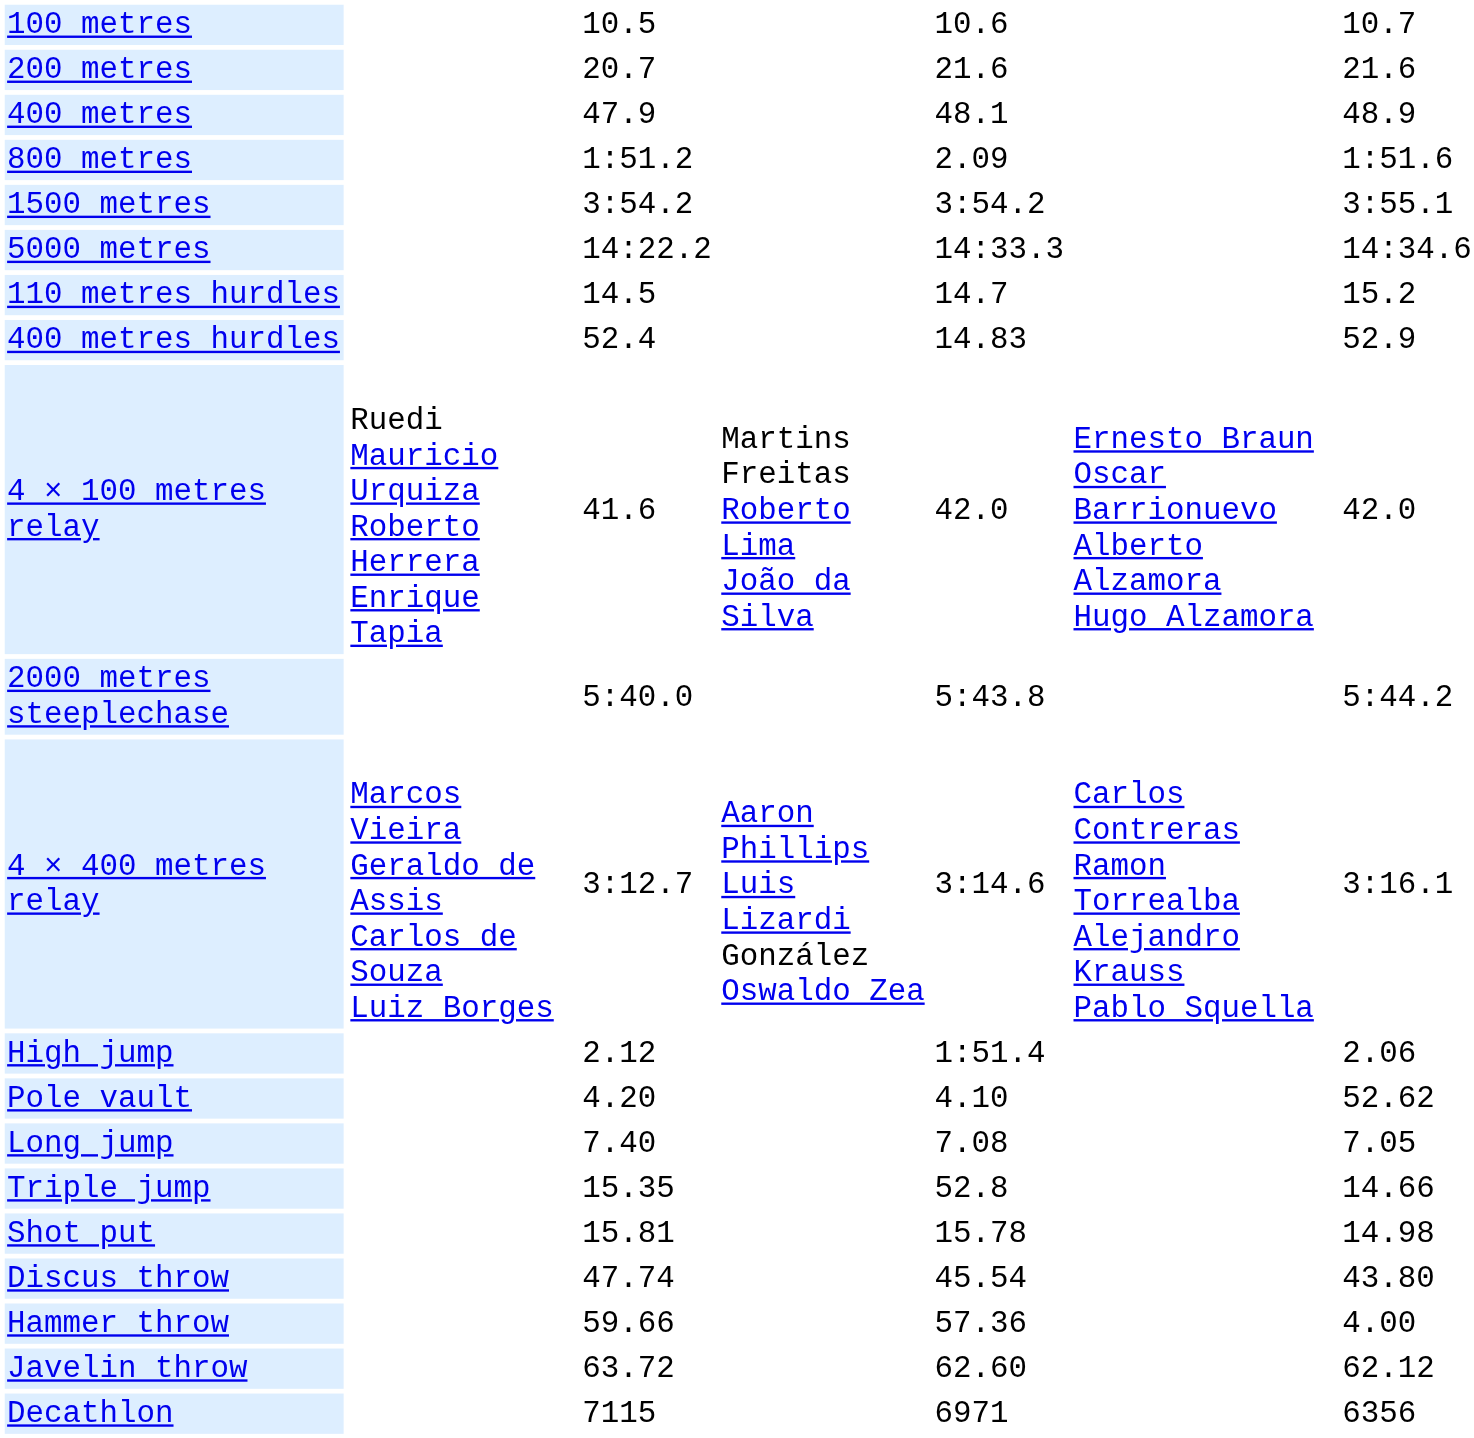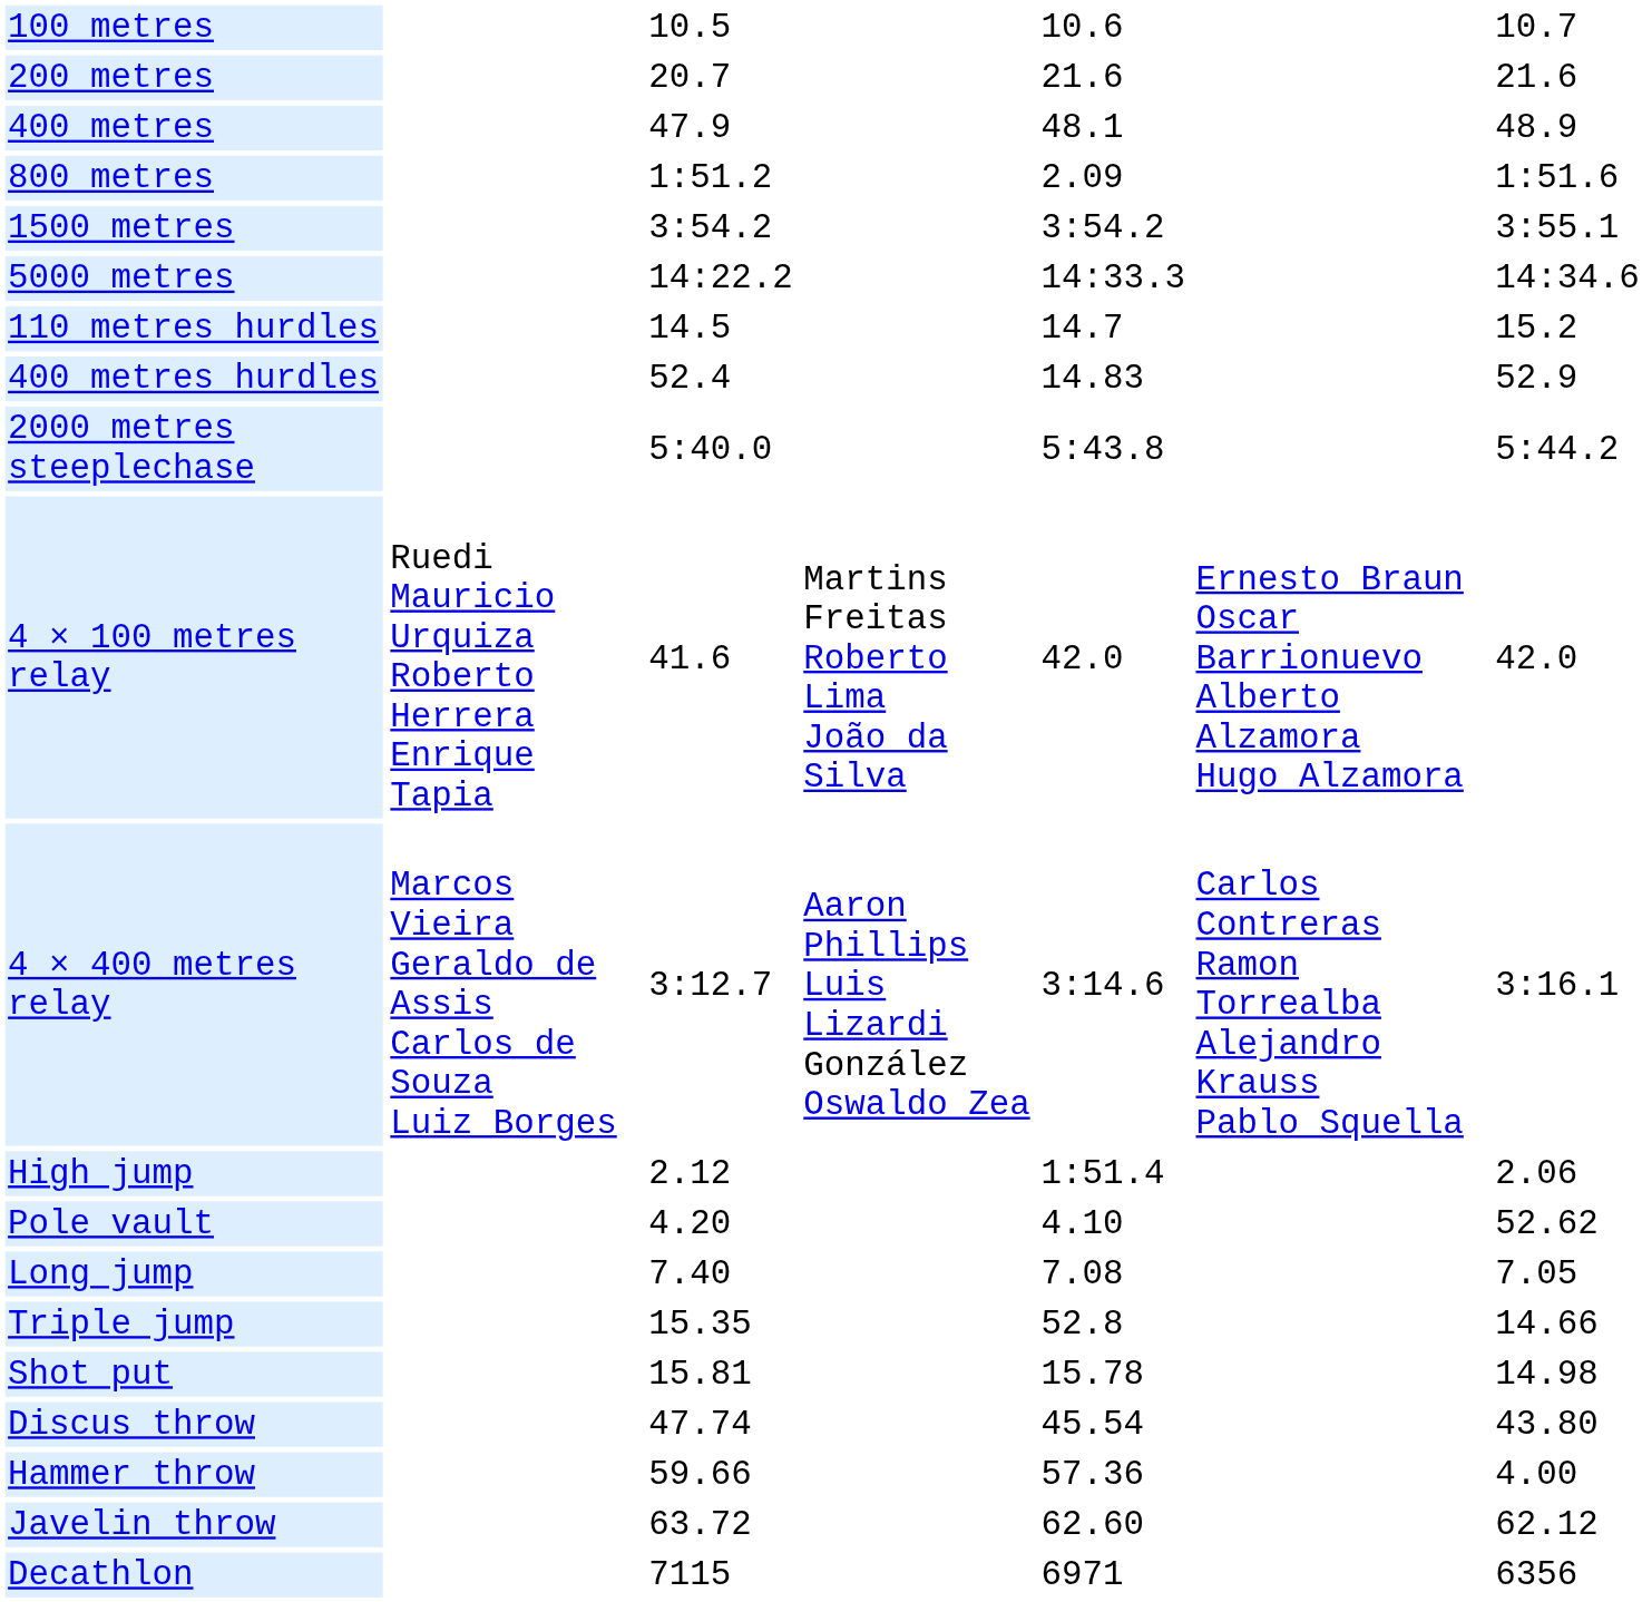rows swapped: 2000 metres steeplechase <-> 4 × 100 metres relay
